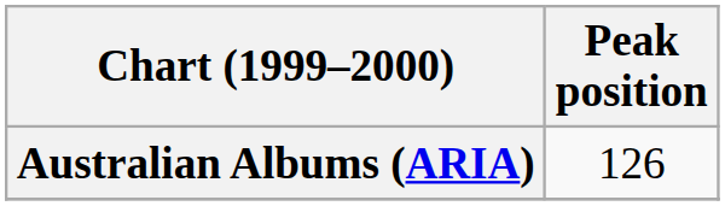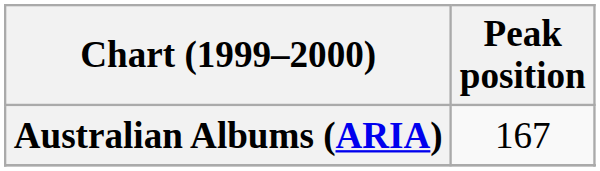Australian Albums (ARIA) | Peak position: 126 -> 167
